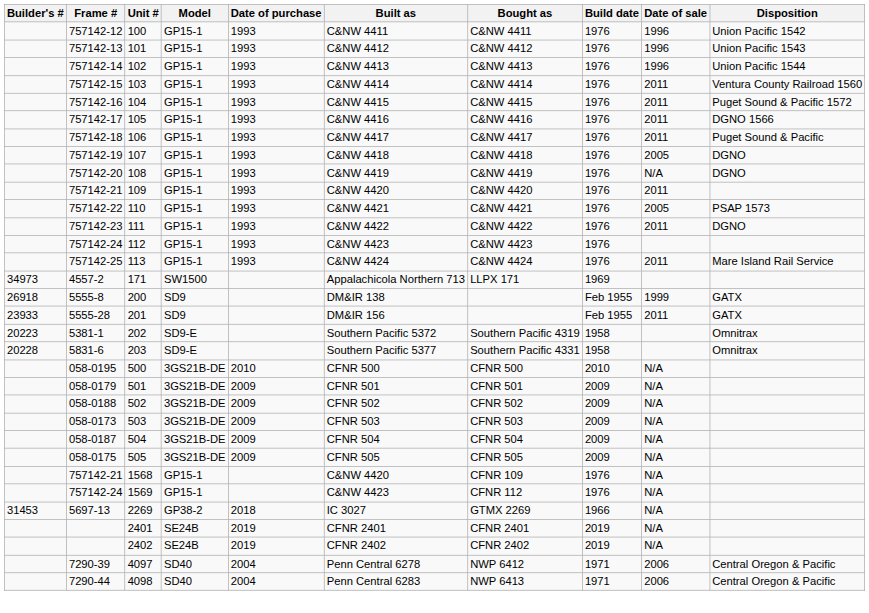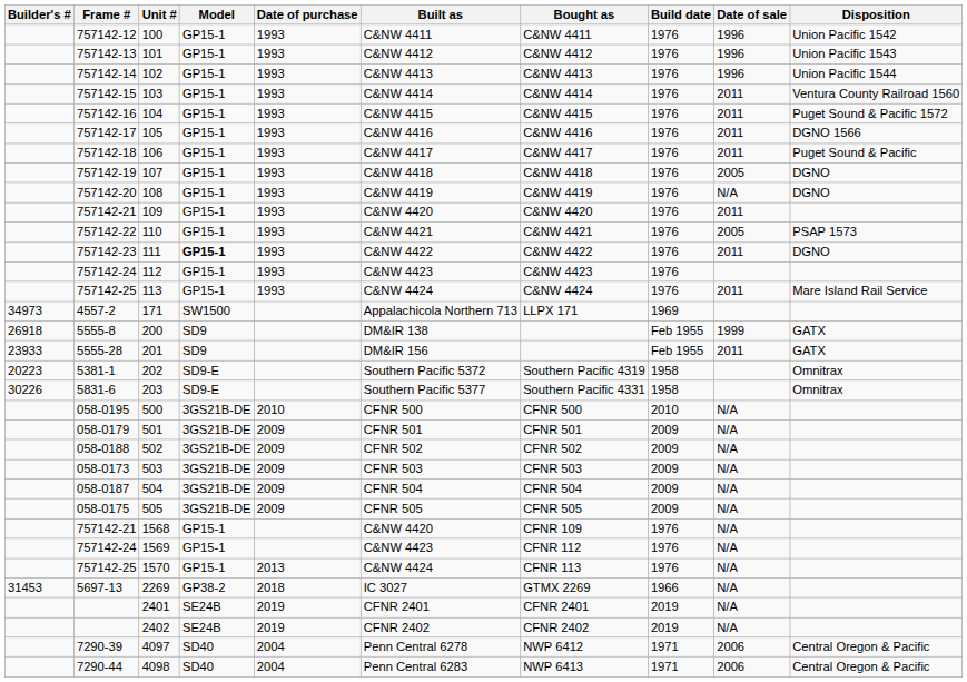111 | Model: normal -> bold
203 | Builder's #: 20228 -> 30226
+ row: 757142-25 | 1570 | GP15-1 | 2013 | C&NW 4424 | CFNR 113 | 1976 | N/A
